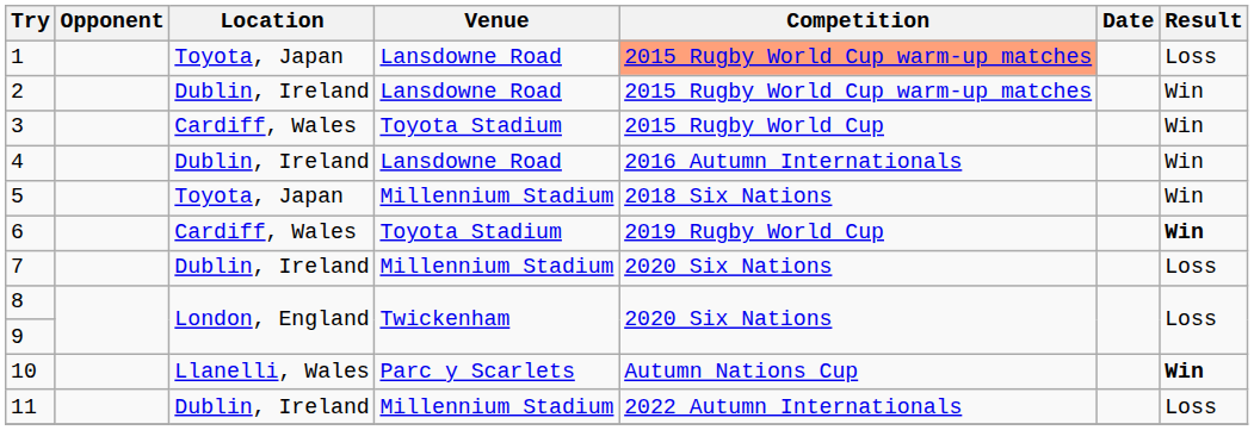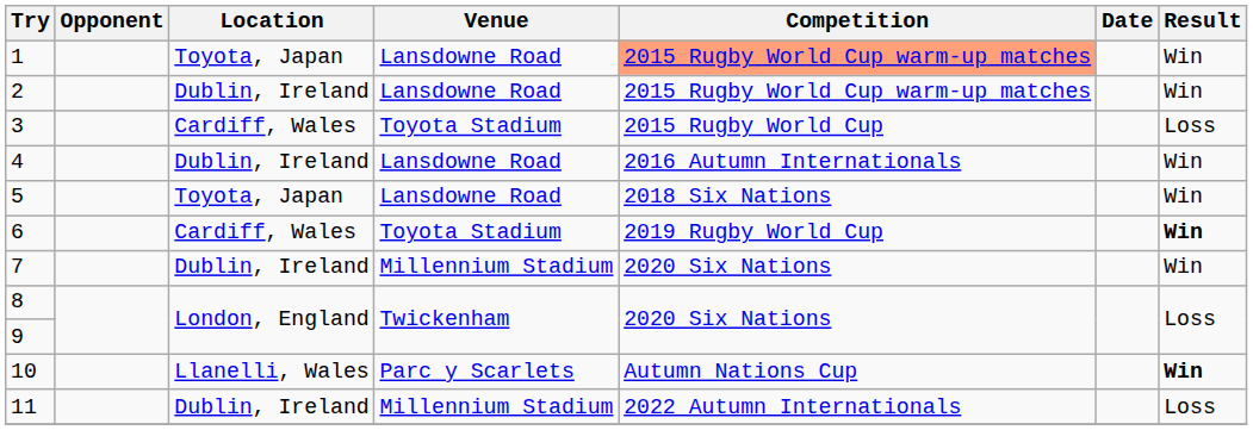1 | Result: Loss -> Win
3 | Result: Win -> Loss
5 | Venue: Millennium Stadium -> Lansdowne Road
7 | Result: Loss -> Win
